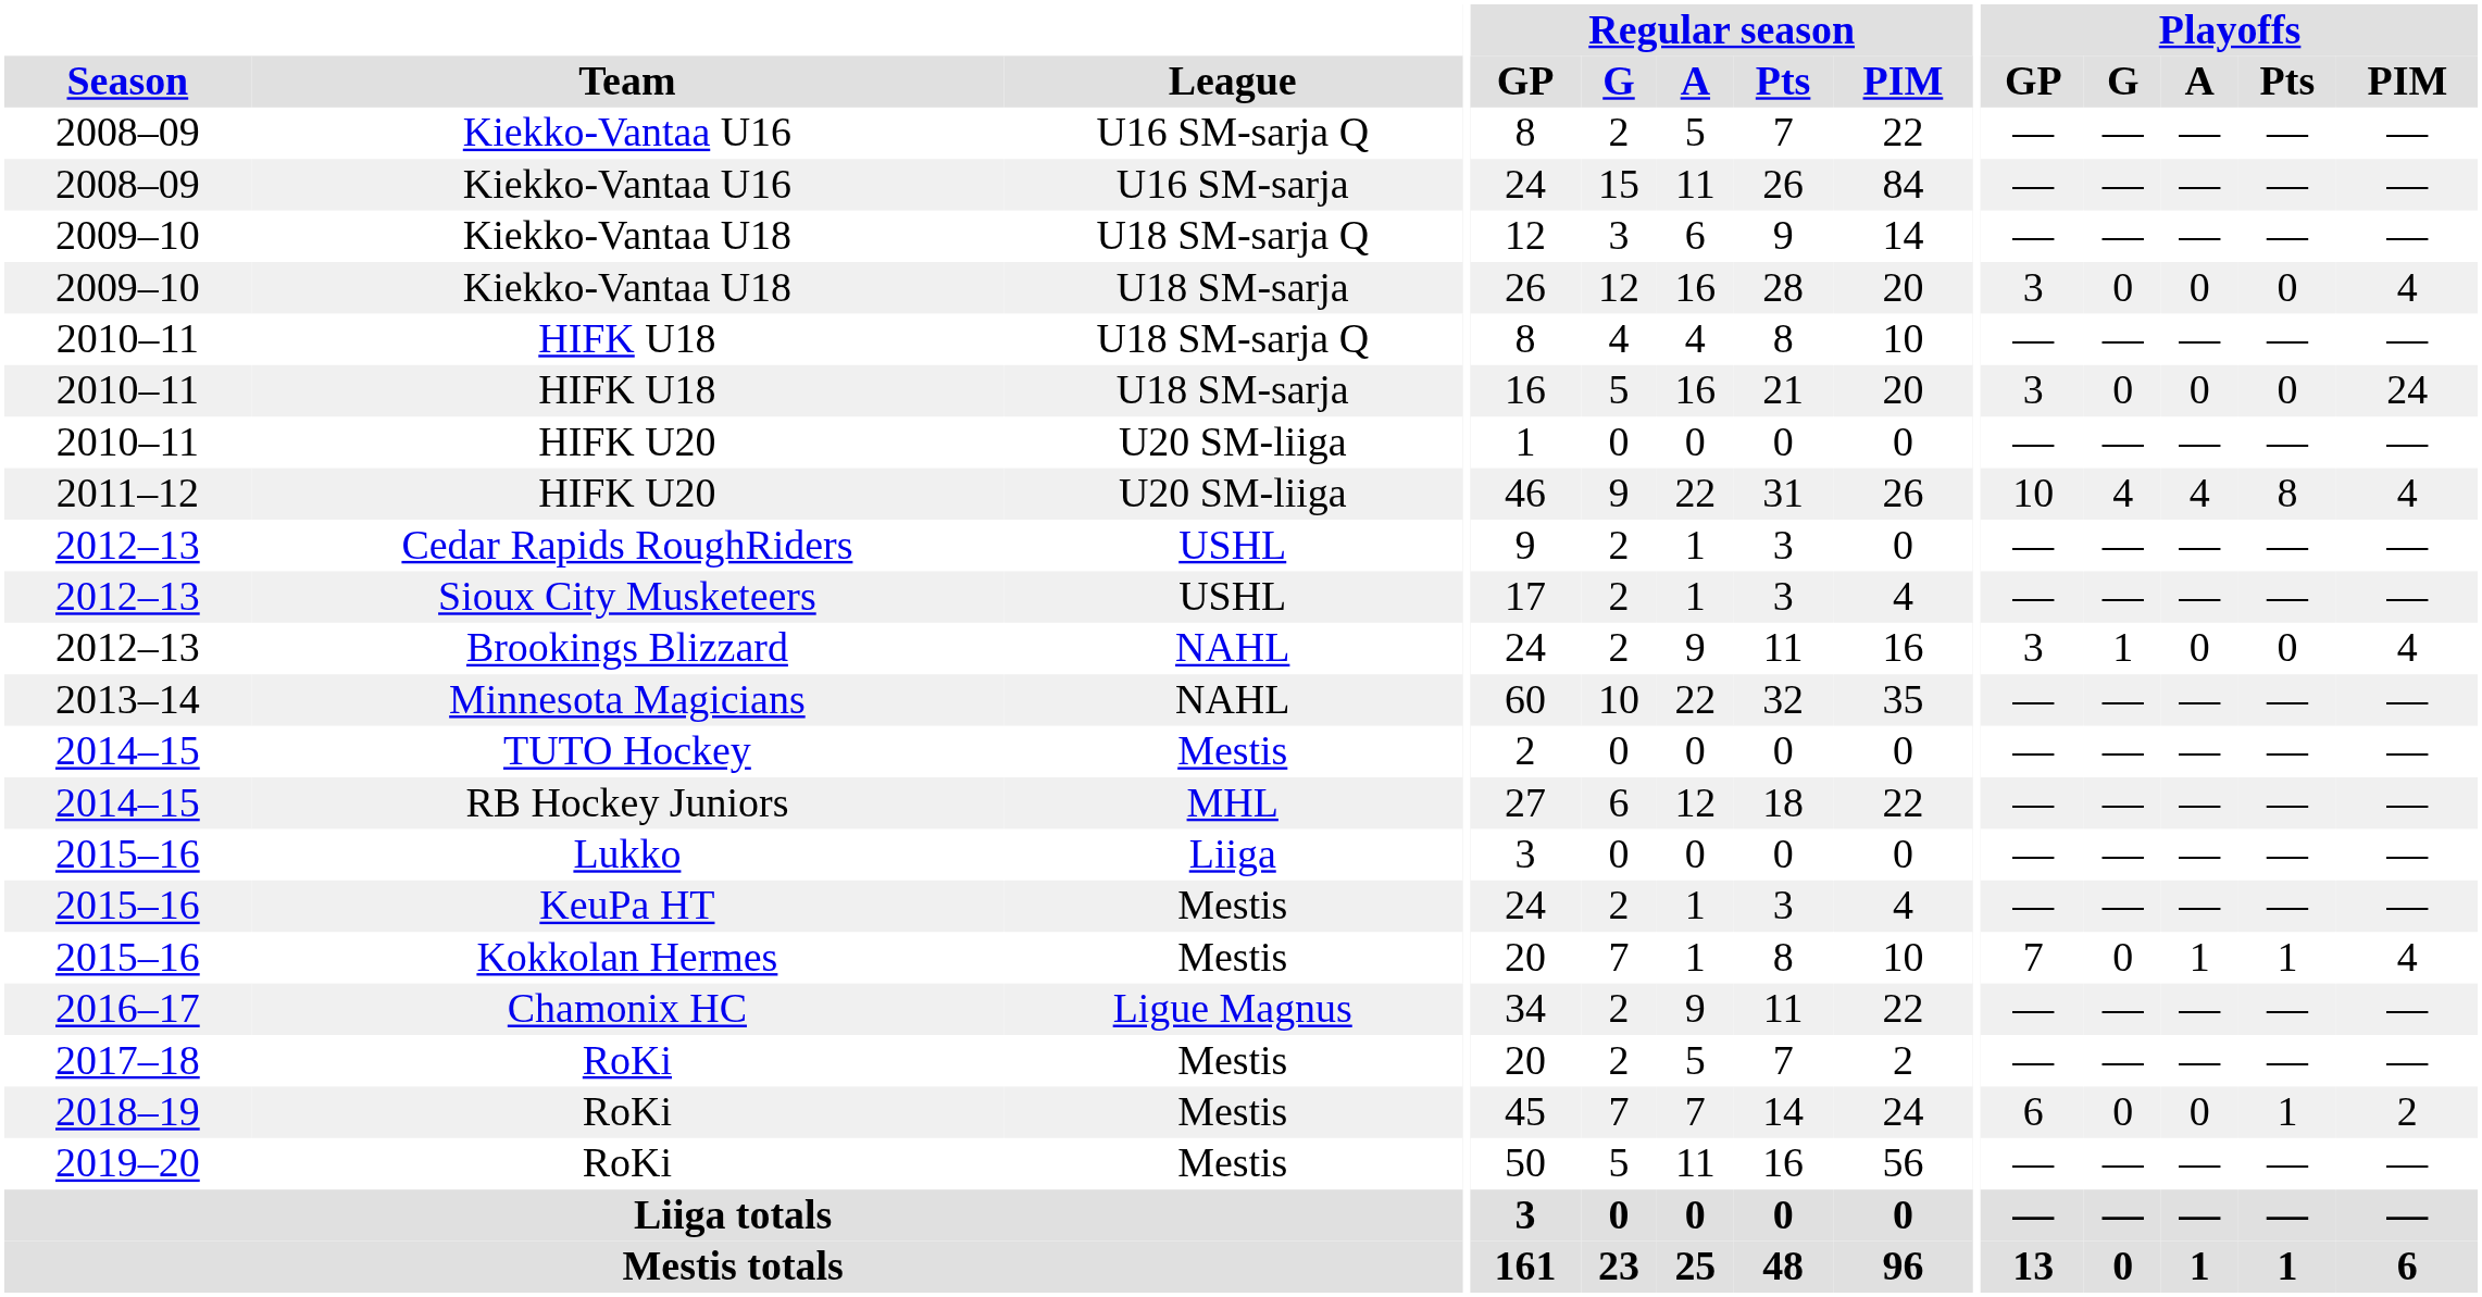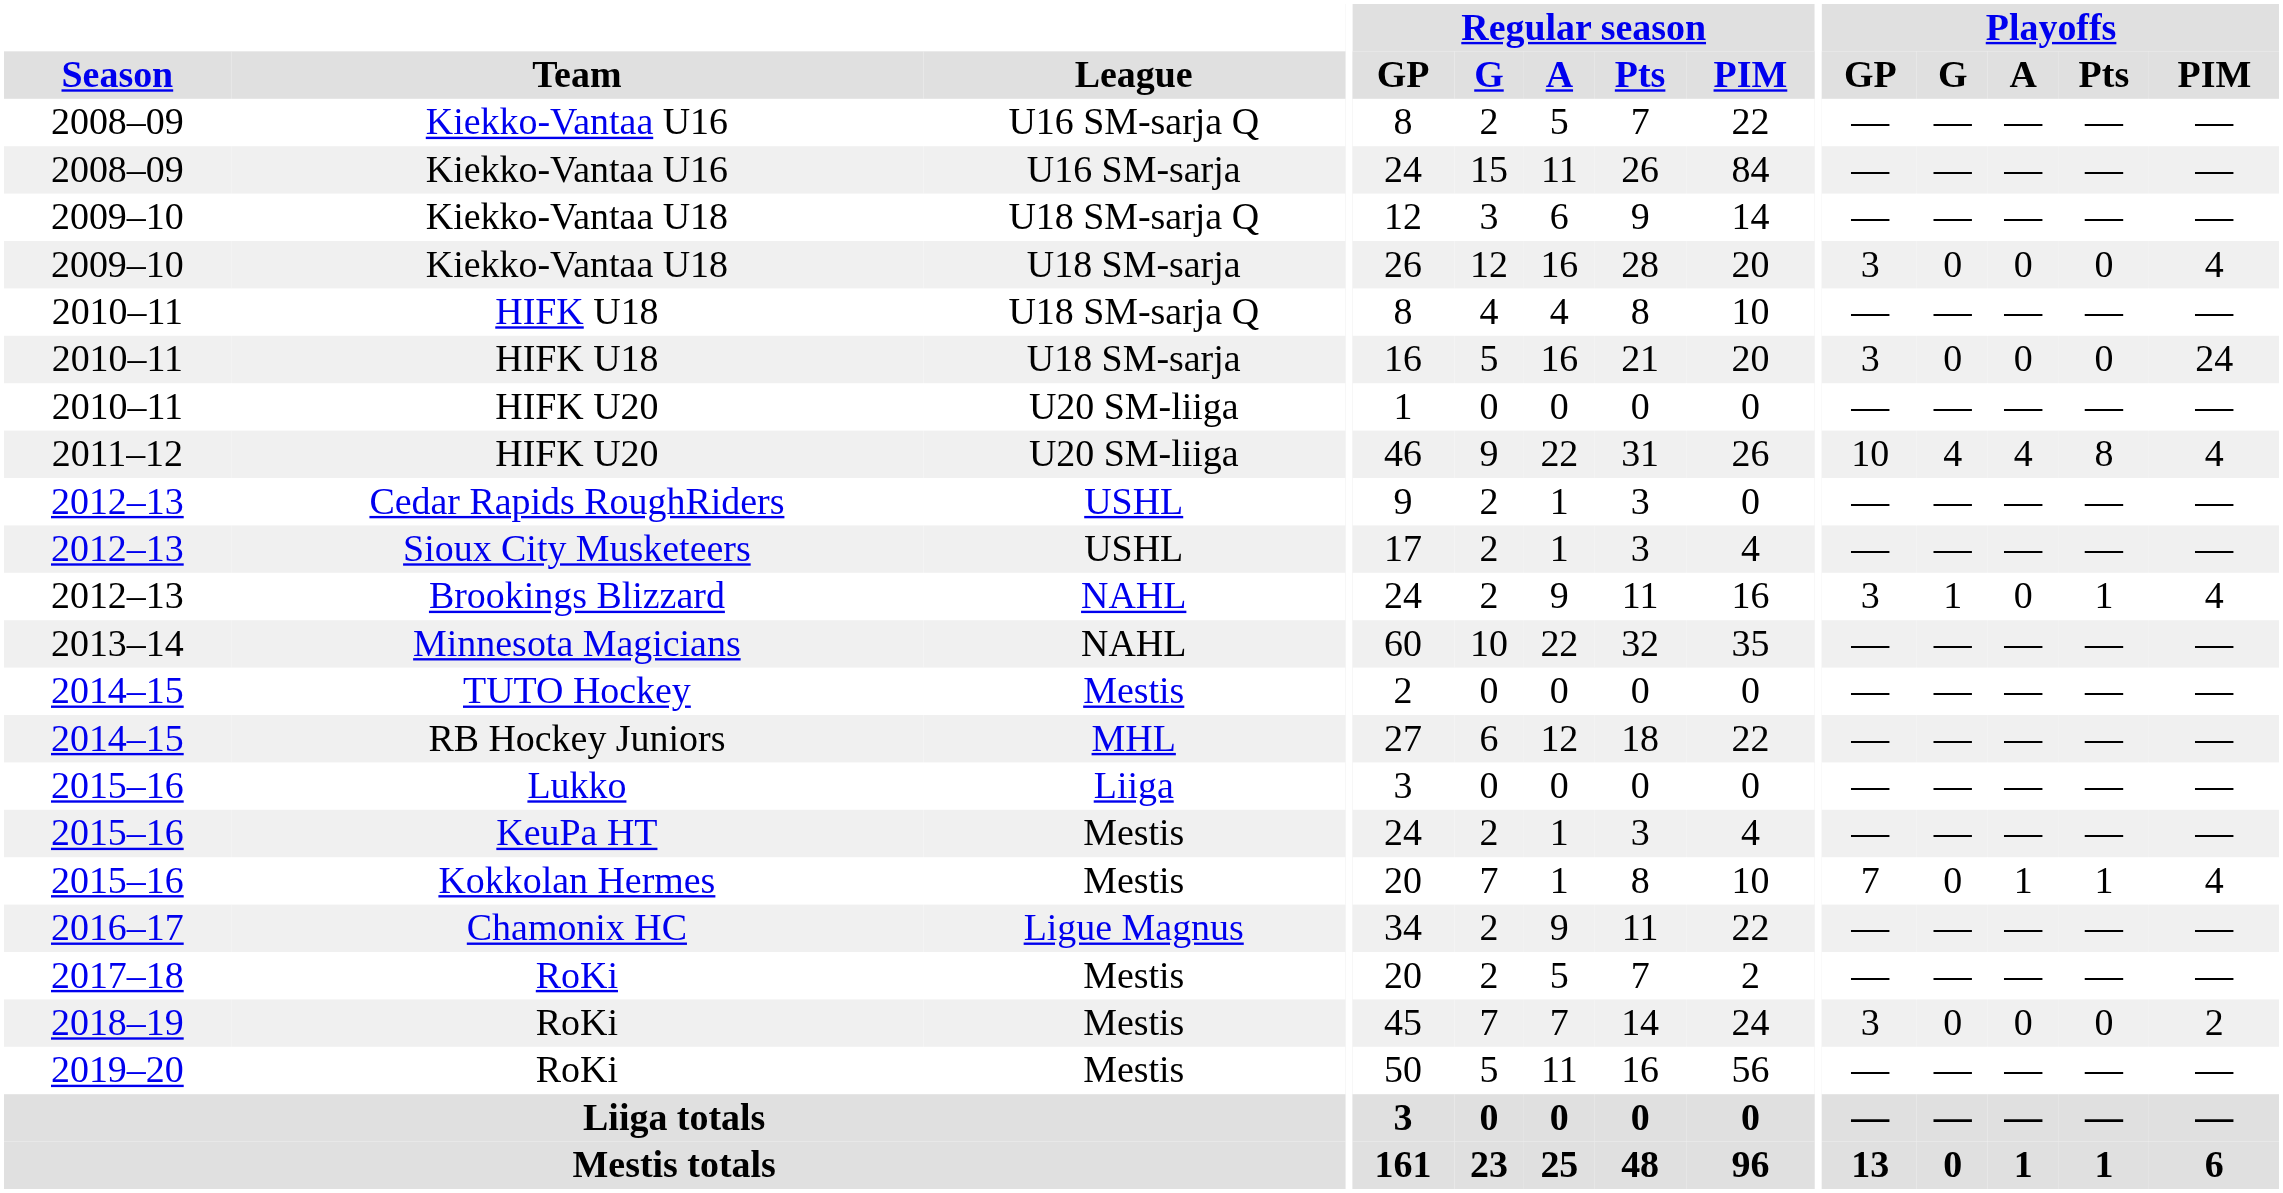Brookings Blizzard | Playoffs / Pts: 0 -> 1
2018–19 / RoKi | Playoffs / GP: 6 -> 3
2018–19 / RoKi | Playoffs / Pts: 1 -> 0
